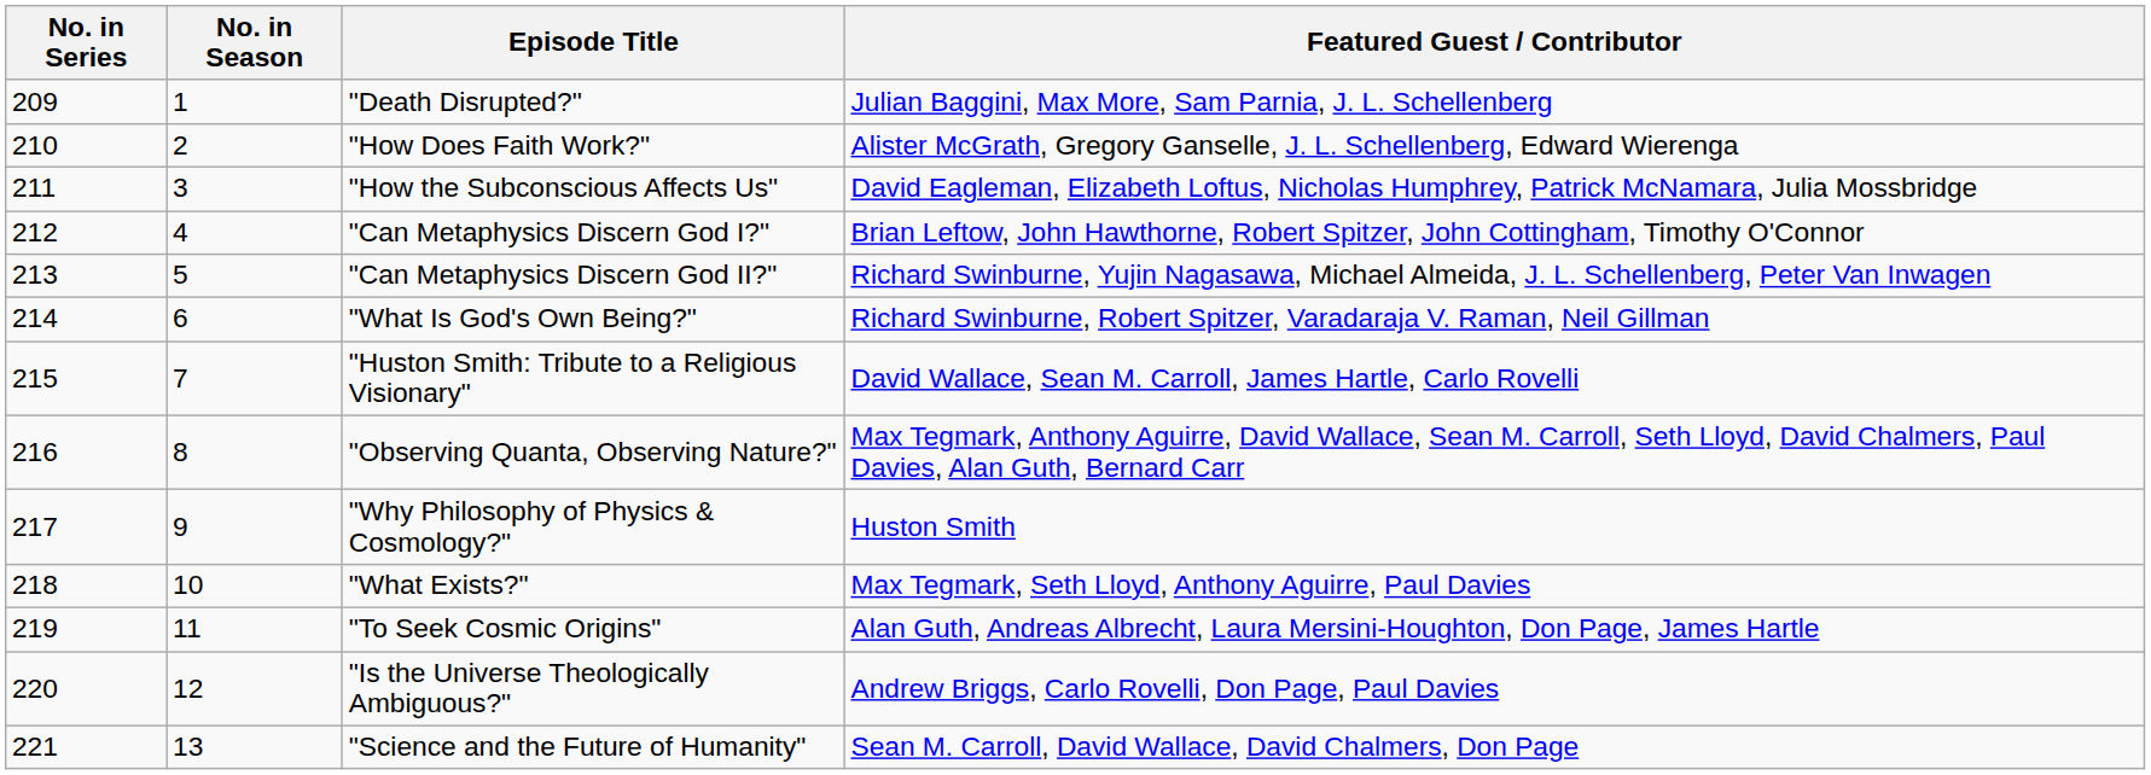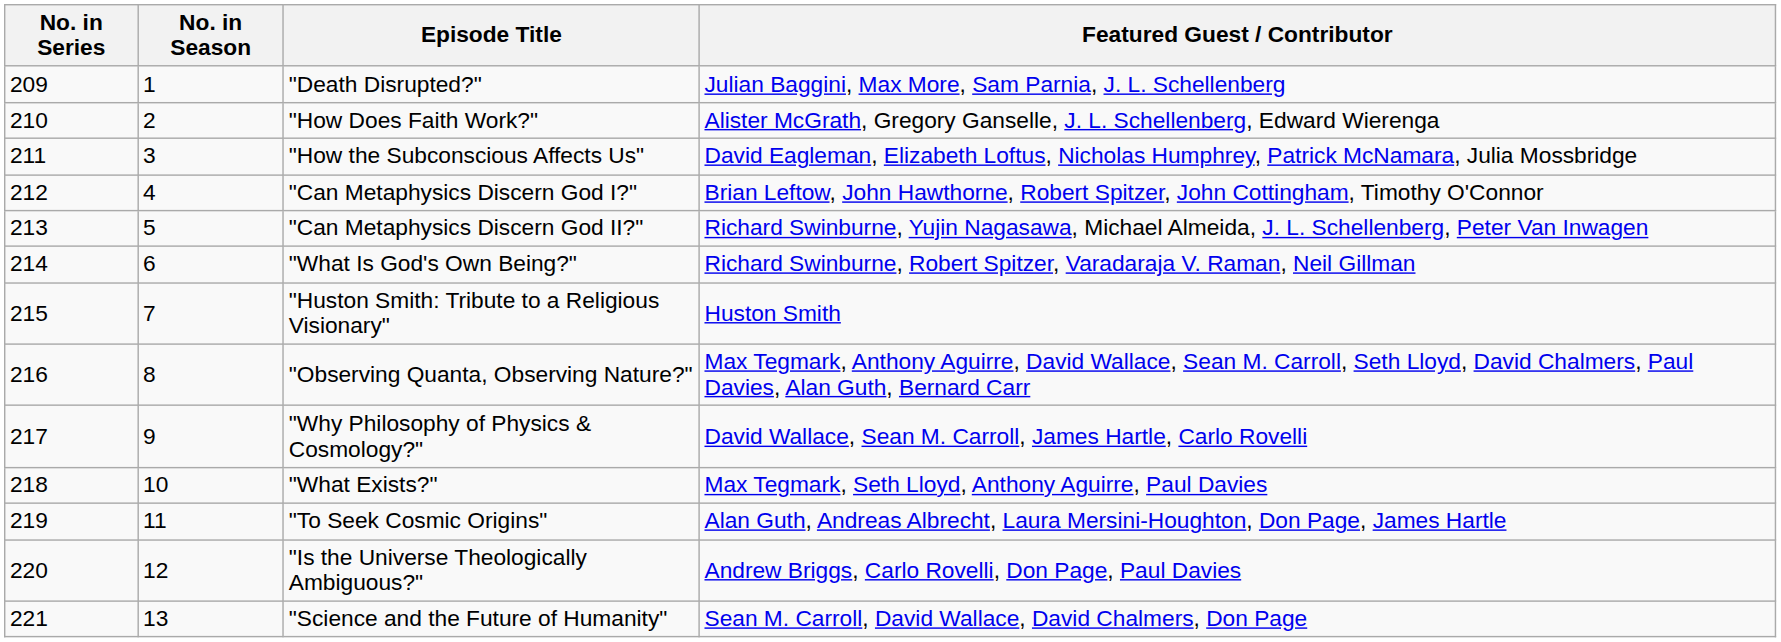"Huston Smith: Tribute to a Religious Visionary" | Featured Guest / Contributor: David Wallace, Sean M. Carroll, James Hartle, Carlo Rovelli -> Huston Smith
"Why Philosophy of Physics & Cosmology?" | Featured Guest / Contributor: Huston Smith -> David Wallace, Sean M. Carroll, James Hartle, Carlo Rovelli
